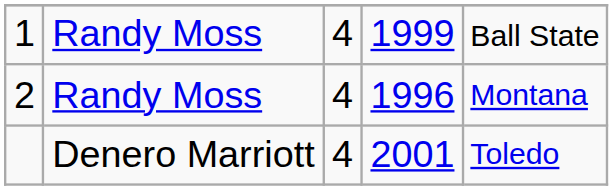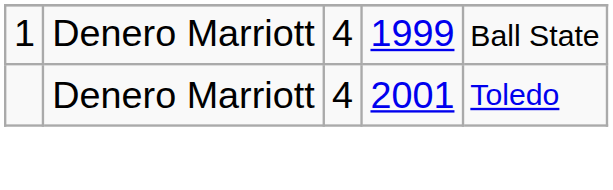1 | column 2: Randy Moss -> Denero Marriott
- row: 2 | Randy Moss | 4 | 1996 | Montana
